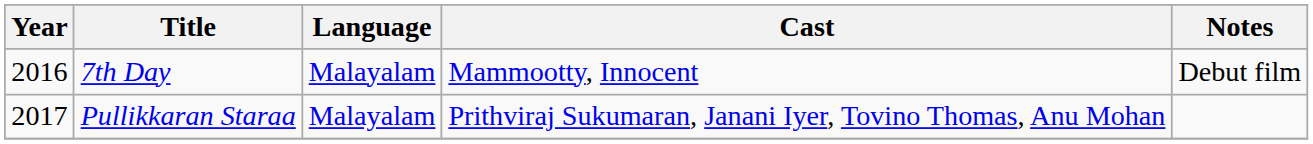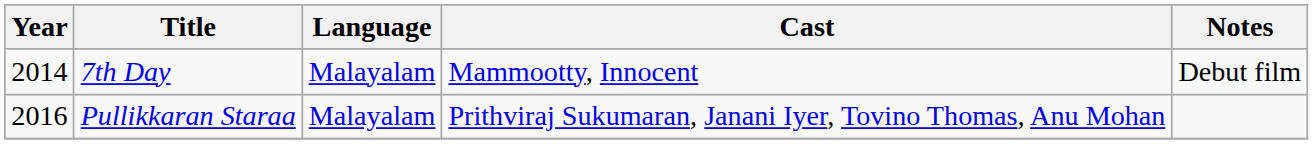7th Day | Year: 2016 -> 2014
Pullikkaran Staraa | Year: 2017 -> 2016
